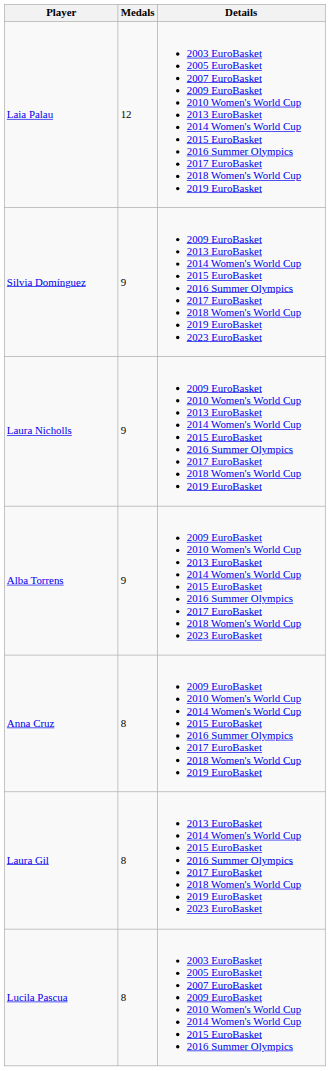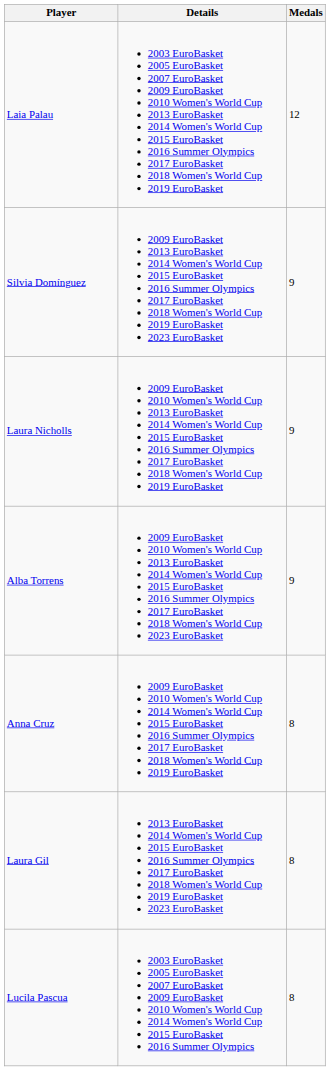columns swapped: Medals <-> Details
